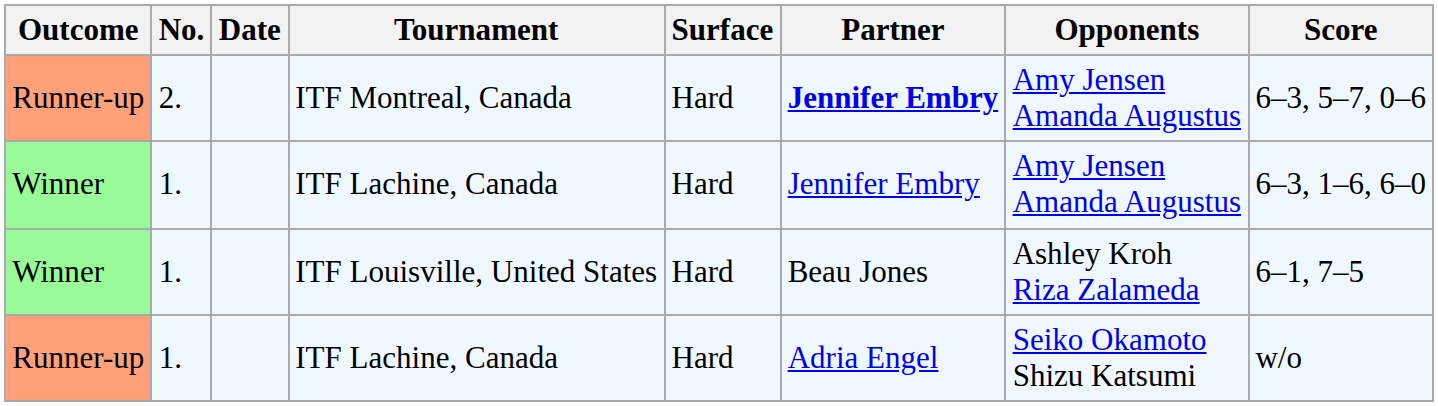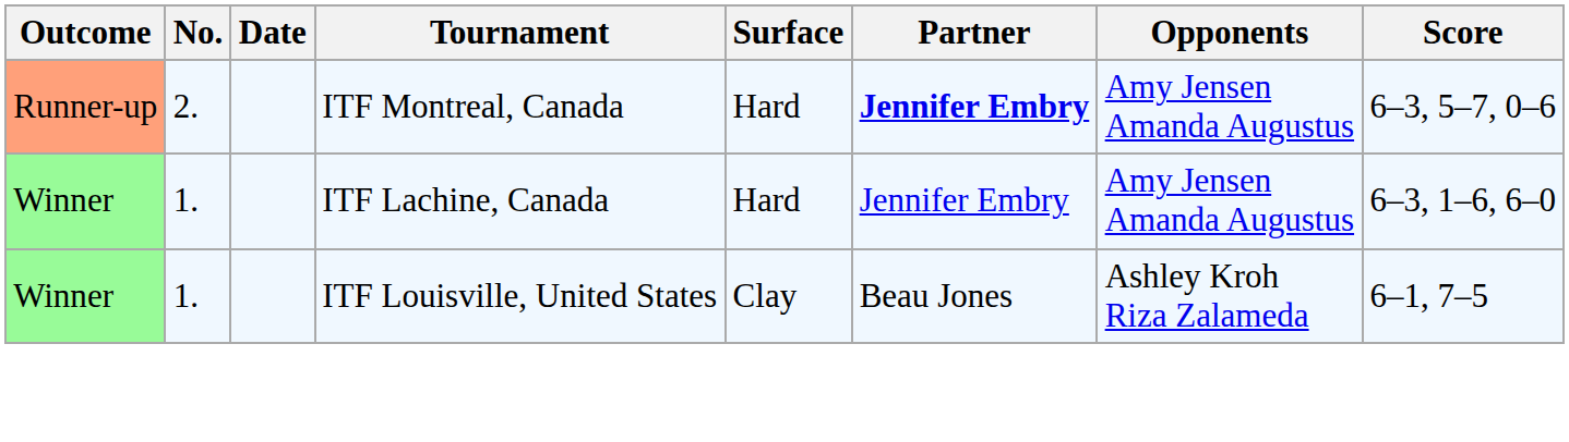ITF Louisville, United States | Surface: Hard -> Clay
- row: Runner-up | 1. | ITF Lachine, Canada | Hard | Adria Engel | Seiko Okamoto Shizu Katsumi | w/o
